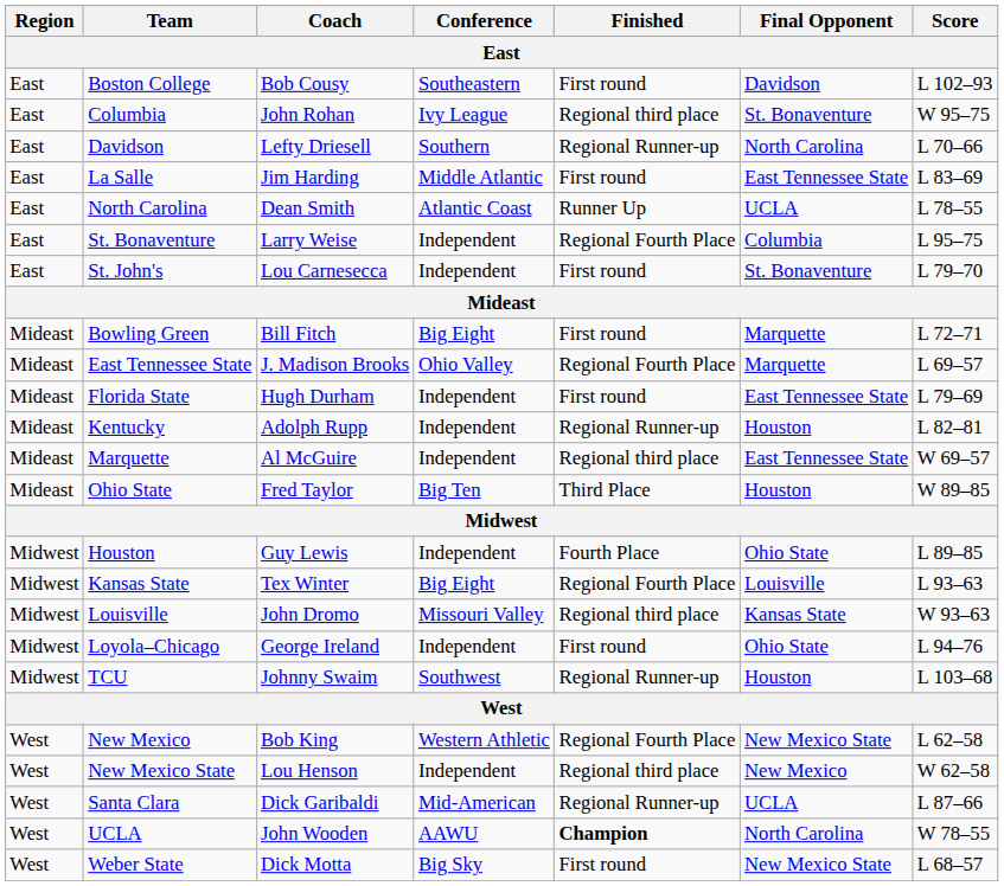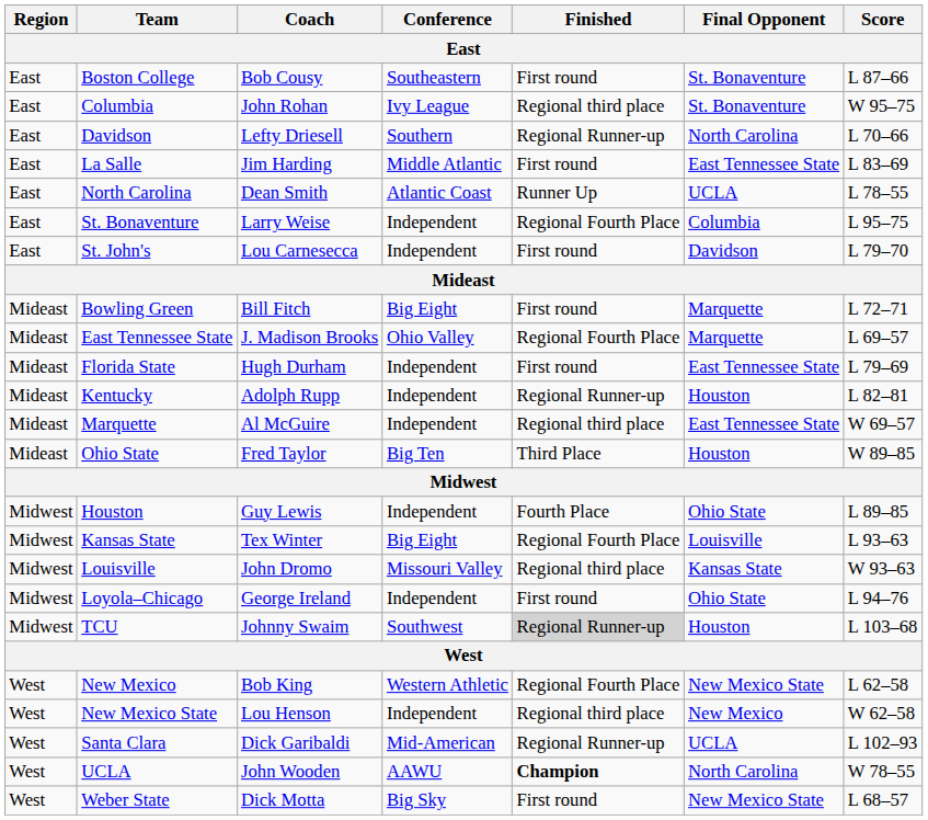Boston College | Final Opponent: Davidson -> St. Bonaventure
Boston College | Score: L 102–93 -> L 87–66
St. John's | Final Opponent: St. Bonaventure -> Davidson
TCU | Finished: no background -> lightgrey background
Santa Clara | Score: L 87–66 -> L 102–93
